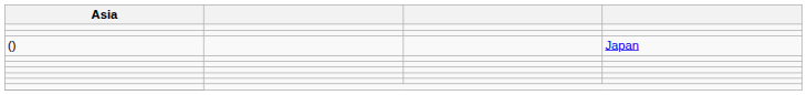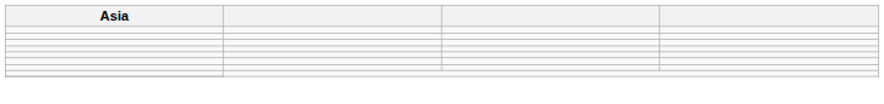- row: () | Japan
